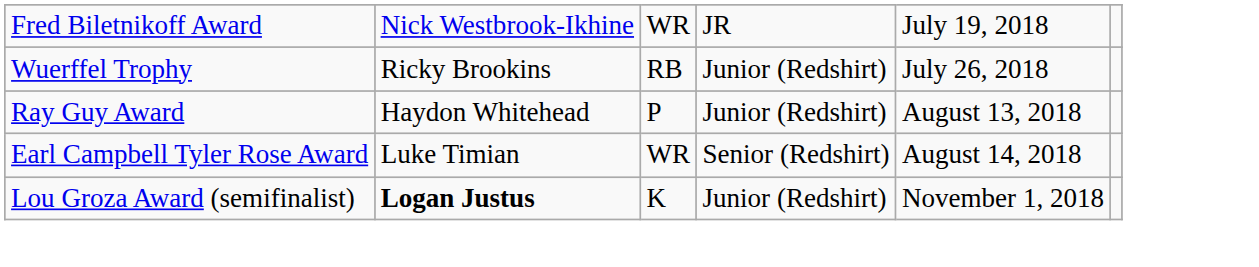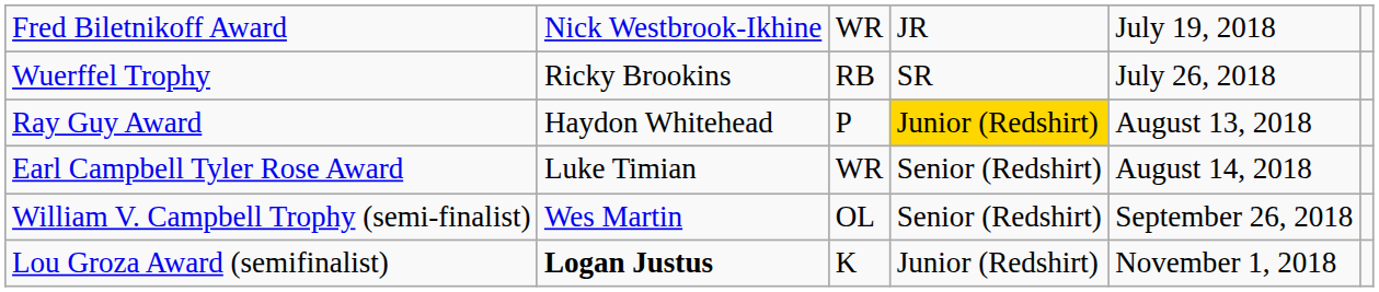Wuerffel Trophy | column 4: Junior (Redshirt) -> SR
Ray Guy Award | column 4: no background -> gold background
+ row: William V. Campbell Trophy (semi-finalist) | Wes Martin | OL | Senior (Redshirt) | September 26, 2018
